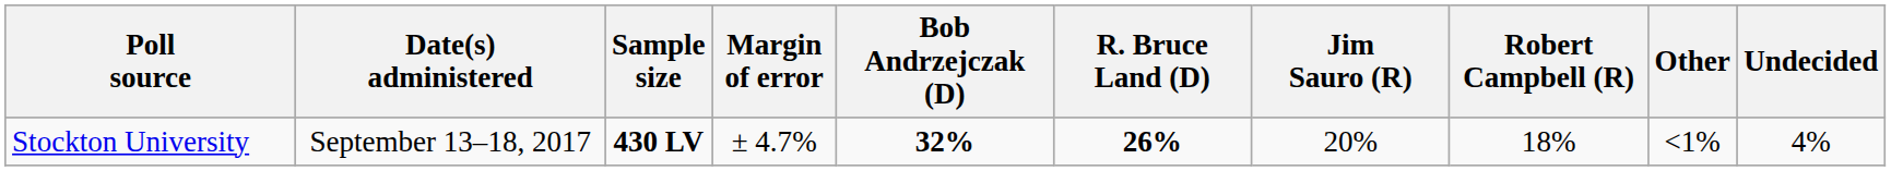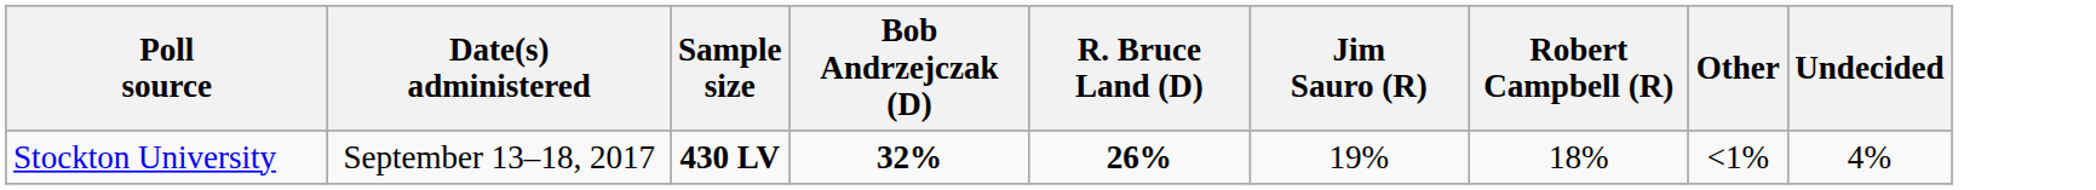- column: Margin of error | ± 4.7%
Stockton University | Jim Sauro (R): 20% -> 19%
